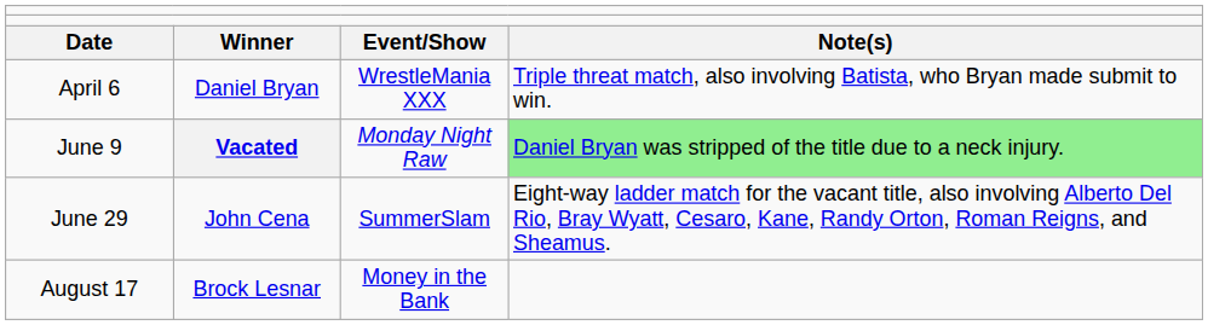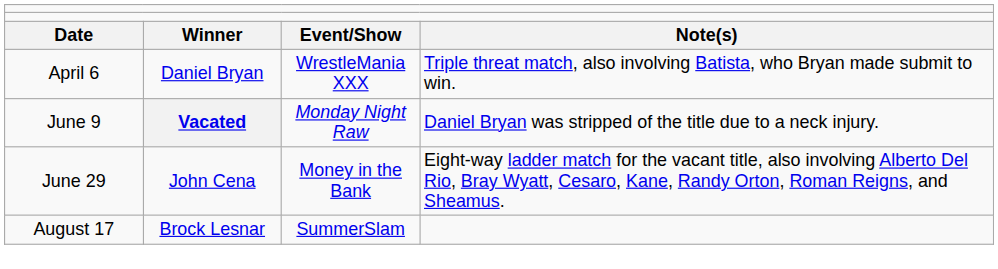June 9 | column 4: lightgreen background -> no background
June 29 | column 3: SummerSlam -> Money in the Bank
August 17 | column 3: Money in the Bank -> SummerSlam
